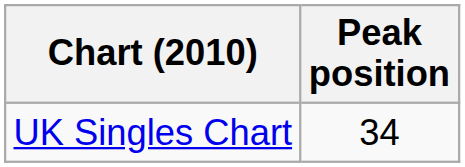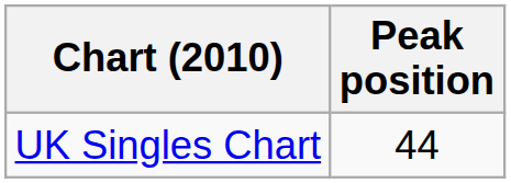UK Singles Chart | Peak position: 34 -> 44
